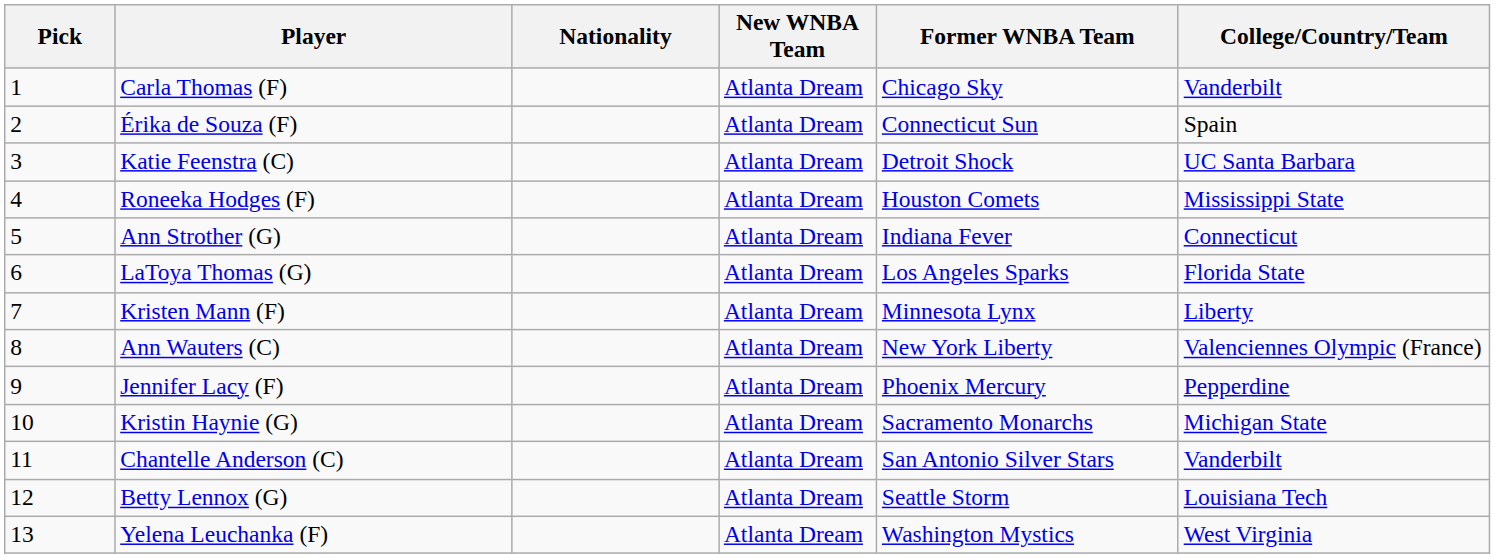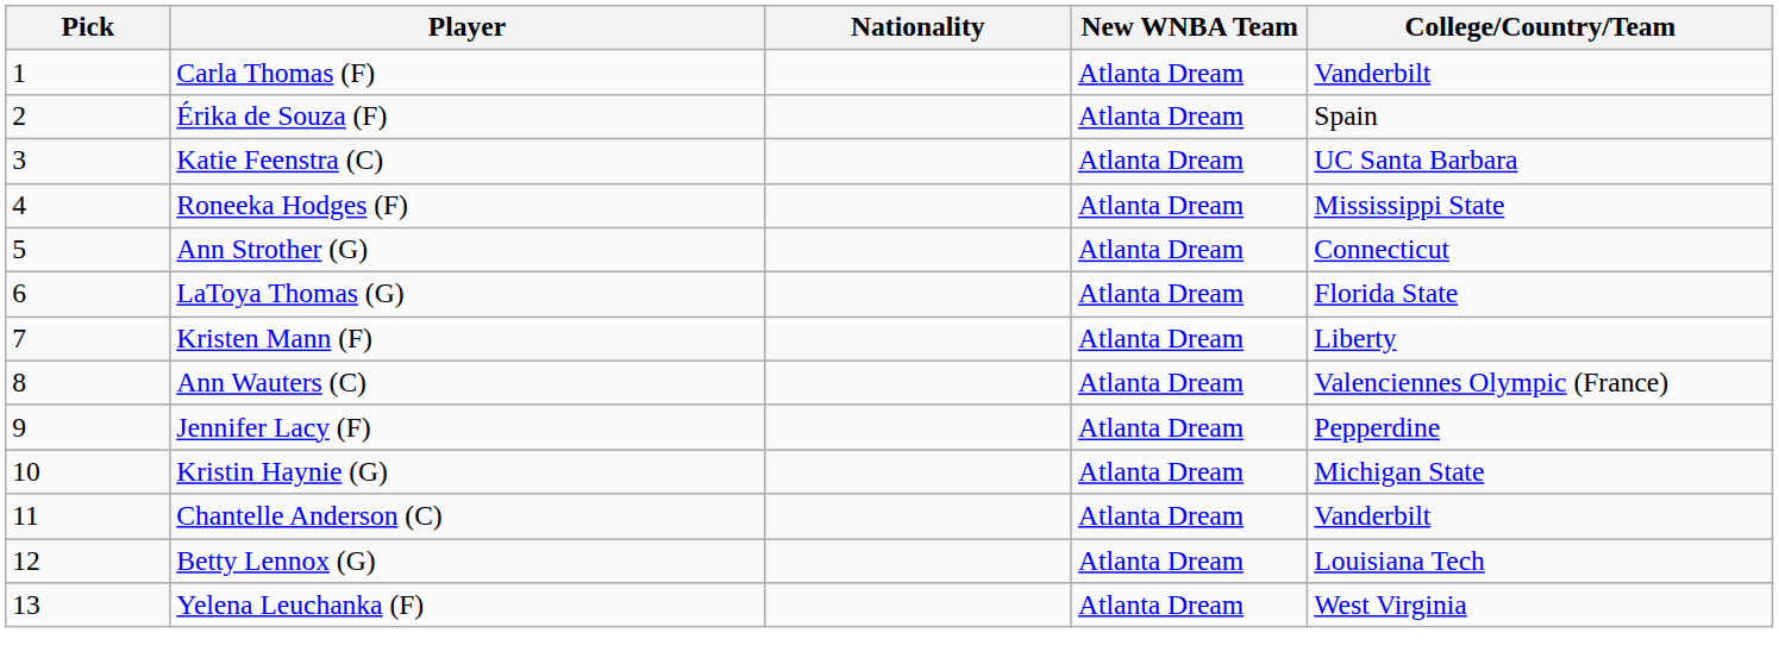- column: Former WNBA Team | Chicago Sky | Connecticut Sun | Detroit Shock | Houston Comets | Indiana Fever | Los Angeles Sparks | Minnesota Lynx | New York Liberty | Phoenix Mercury | Sacramento Monarchs | San Antonio Silver Stars | Seattle Storm | Washington Mystics
